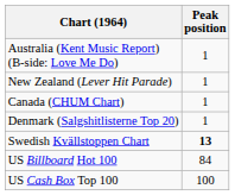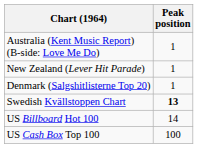- row: Canada (CHUM Chart) | 1
US Billboard Hot 100 | Peak position: 84 -> 14
